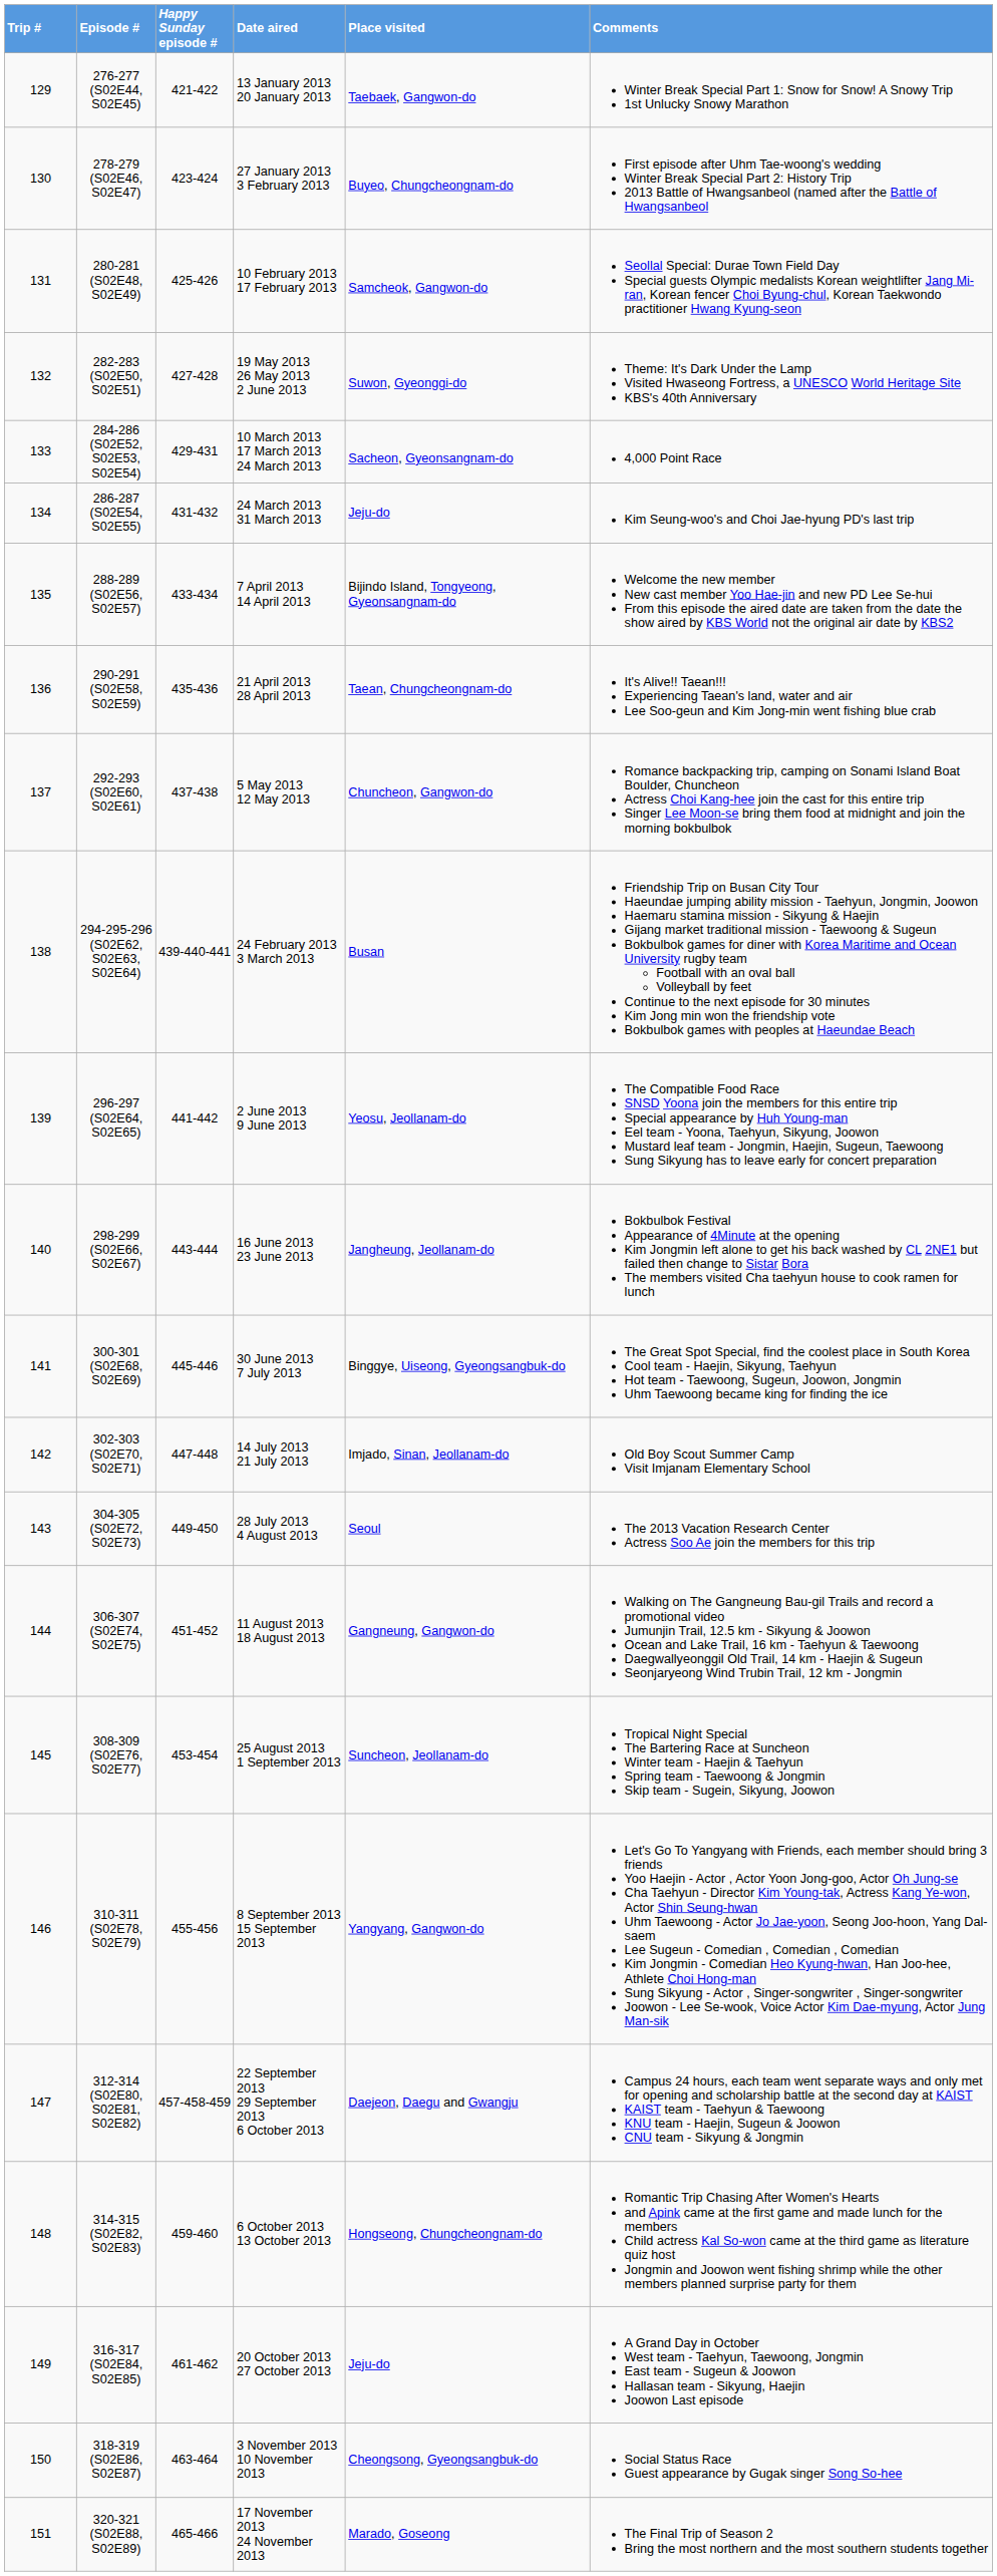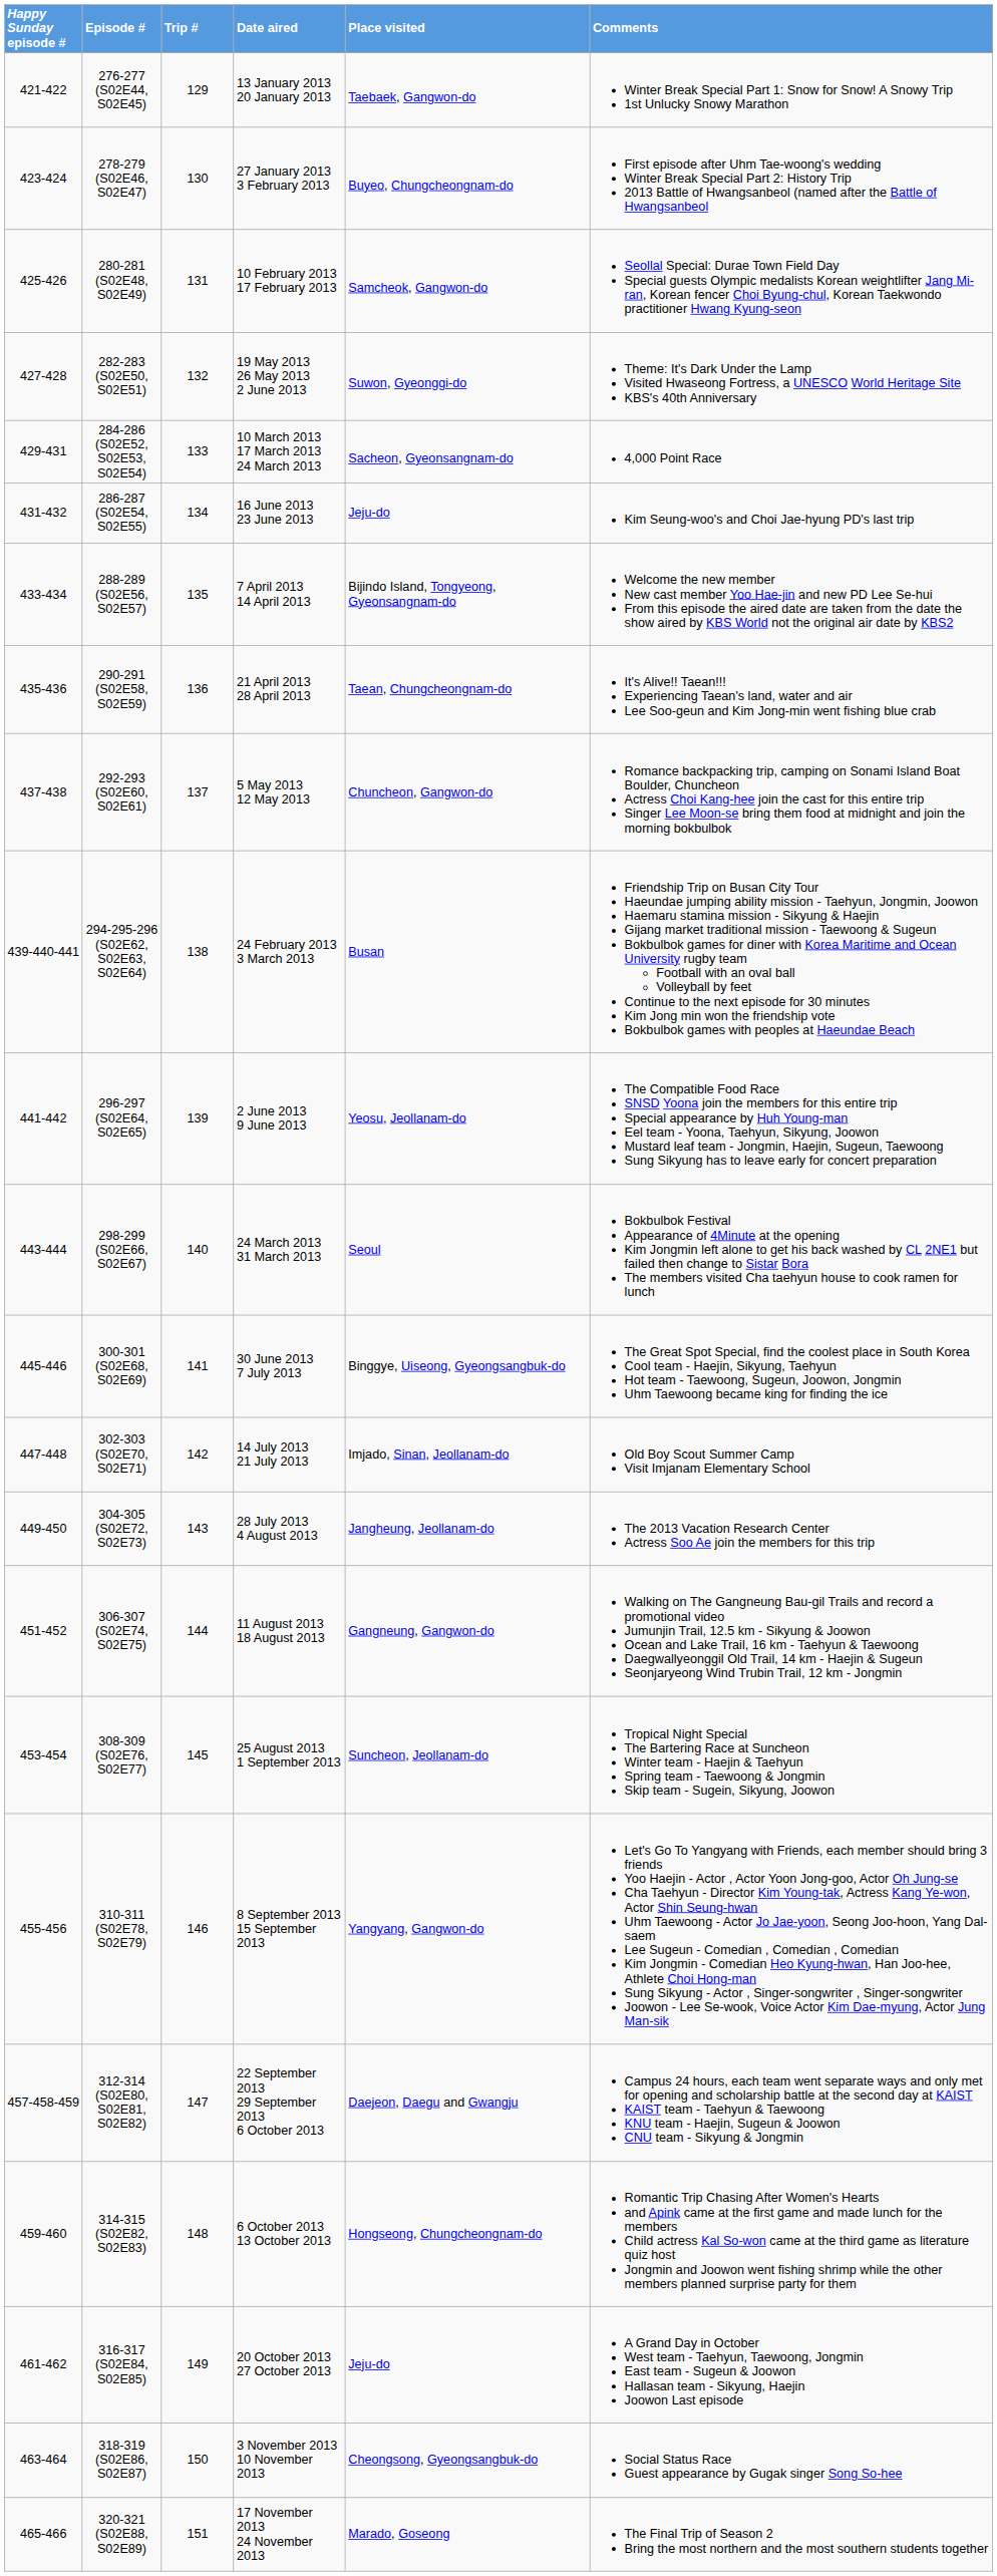columns swapped: Trip # <-> Happy Sunday episode #
286-287 (S02E54, S02E55) | Date aired: 24 March 2013 31 March 2013 -> 16 June 2013 23 June 2013
298-299 (S02E66, S02E67) | Date aired: 16 June 2013 23 June 2013 -> 24 March 2013 31 March 2013
298-299 (S02E66, S02E67) | Place visited: Jangheung, Jeollanam-do -> Seoul
304-305 (S02E72, S02E73) | Place visited: Seoul -> Jangheung, Jeollanam-do
